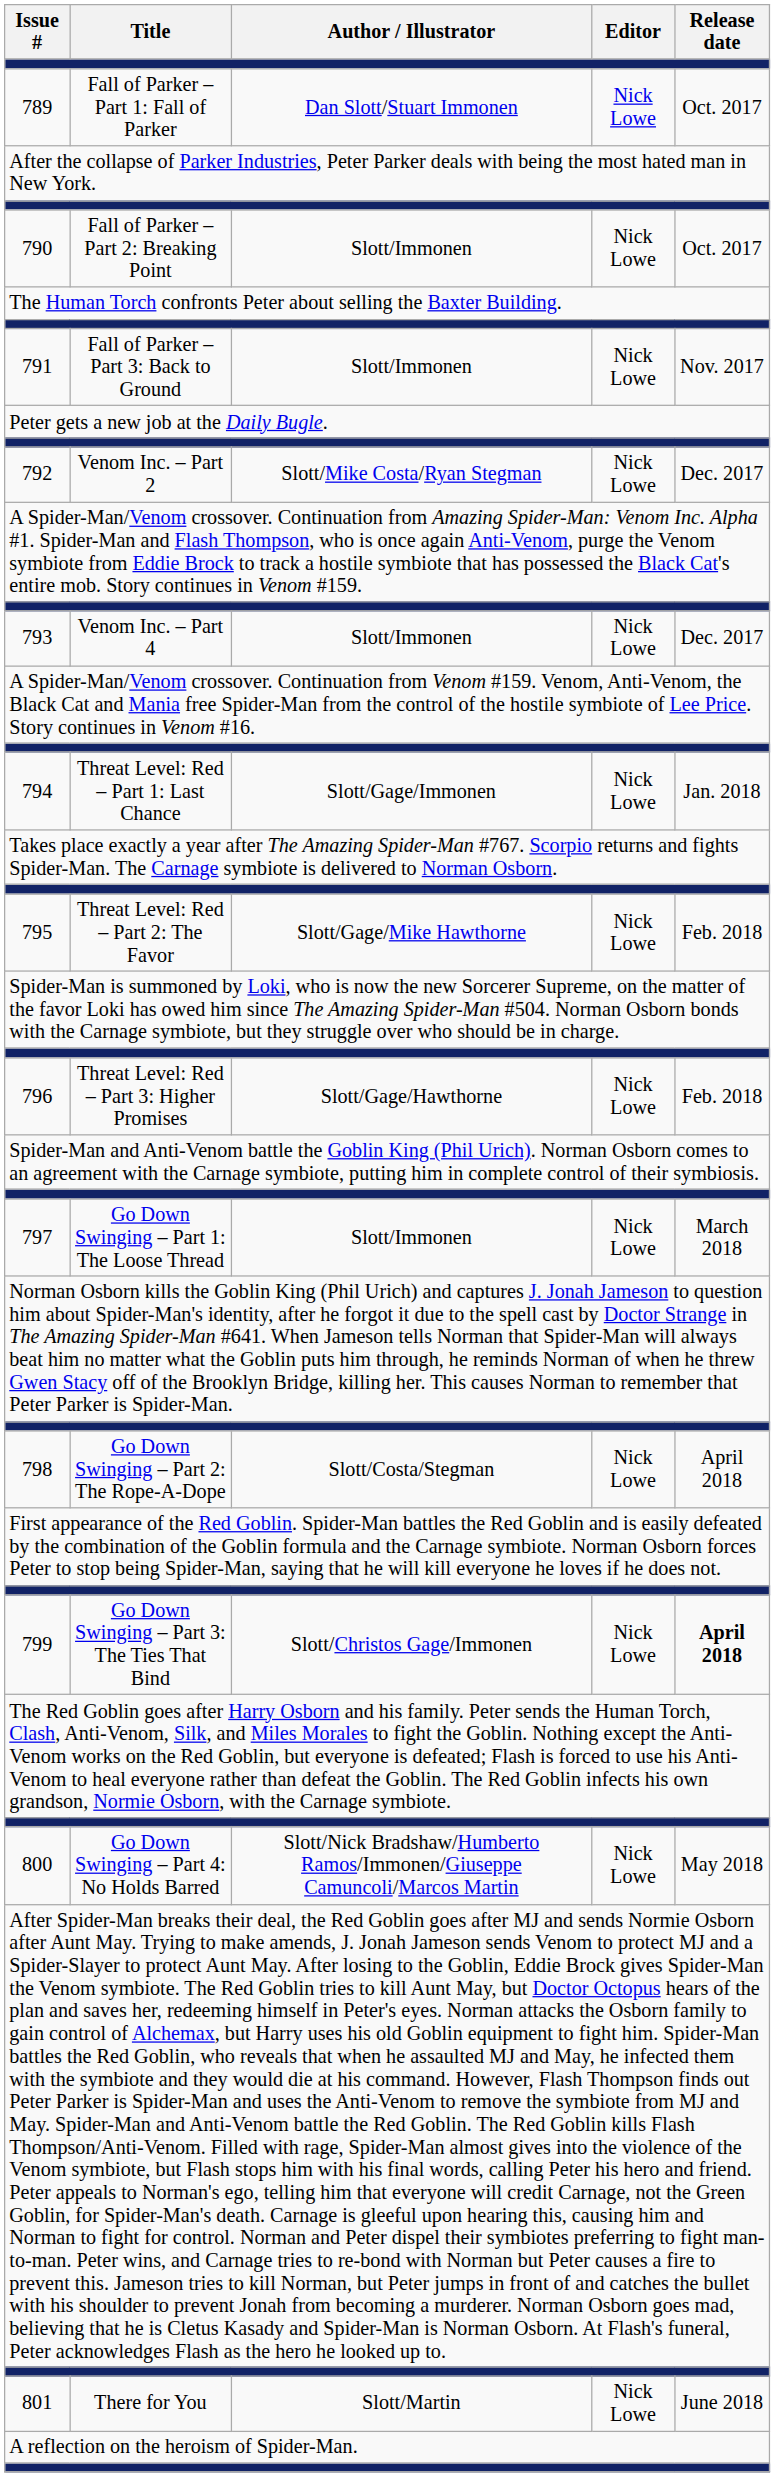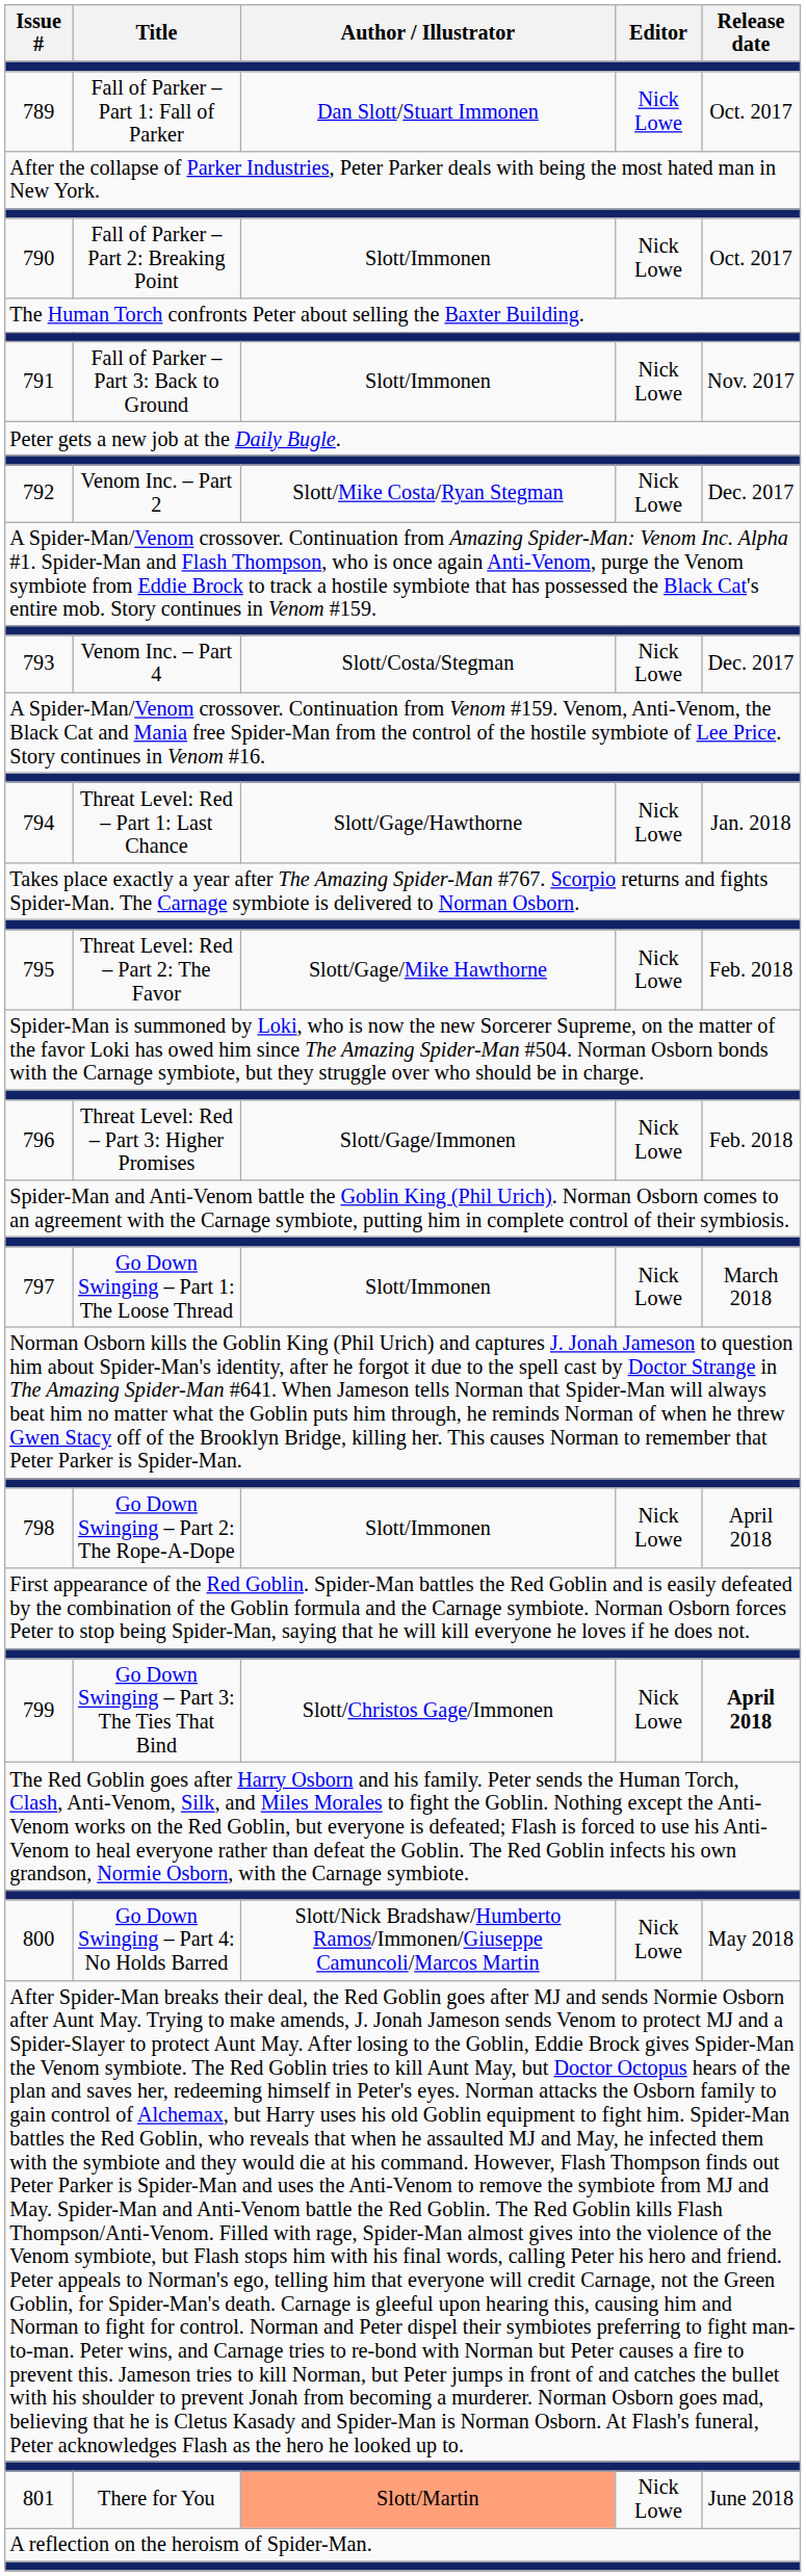793 | Author / Illustrator: Slott/Immonen -> Slott/Costa/Stegman
794 | Author / Illustrator: Slott/Gage/Immonen -> Slott/Gage/Hawthorne
796 | Author / Illustrator: Slott/Gage/Hawthorne -> Slott/Gage/Immonen
798 | Author / Illustrator: Slott/Costa/Stegman -> Slott/Immonen
801 | Author / Illustrator: no background -> lightsalmon background
